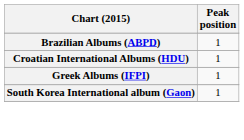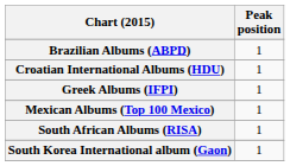+ row: Mexican Albums (Top 100 Mexico) | 1
+ row: South African Albums (RISA) | 1
